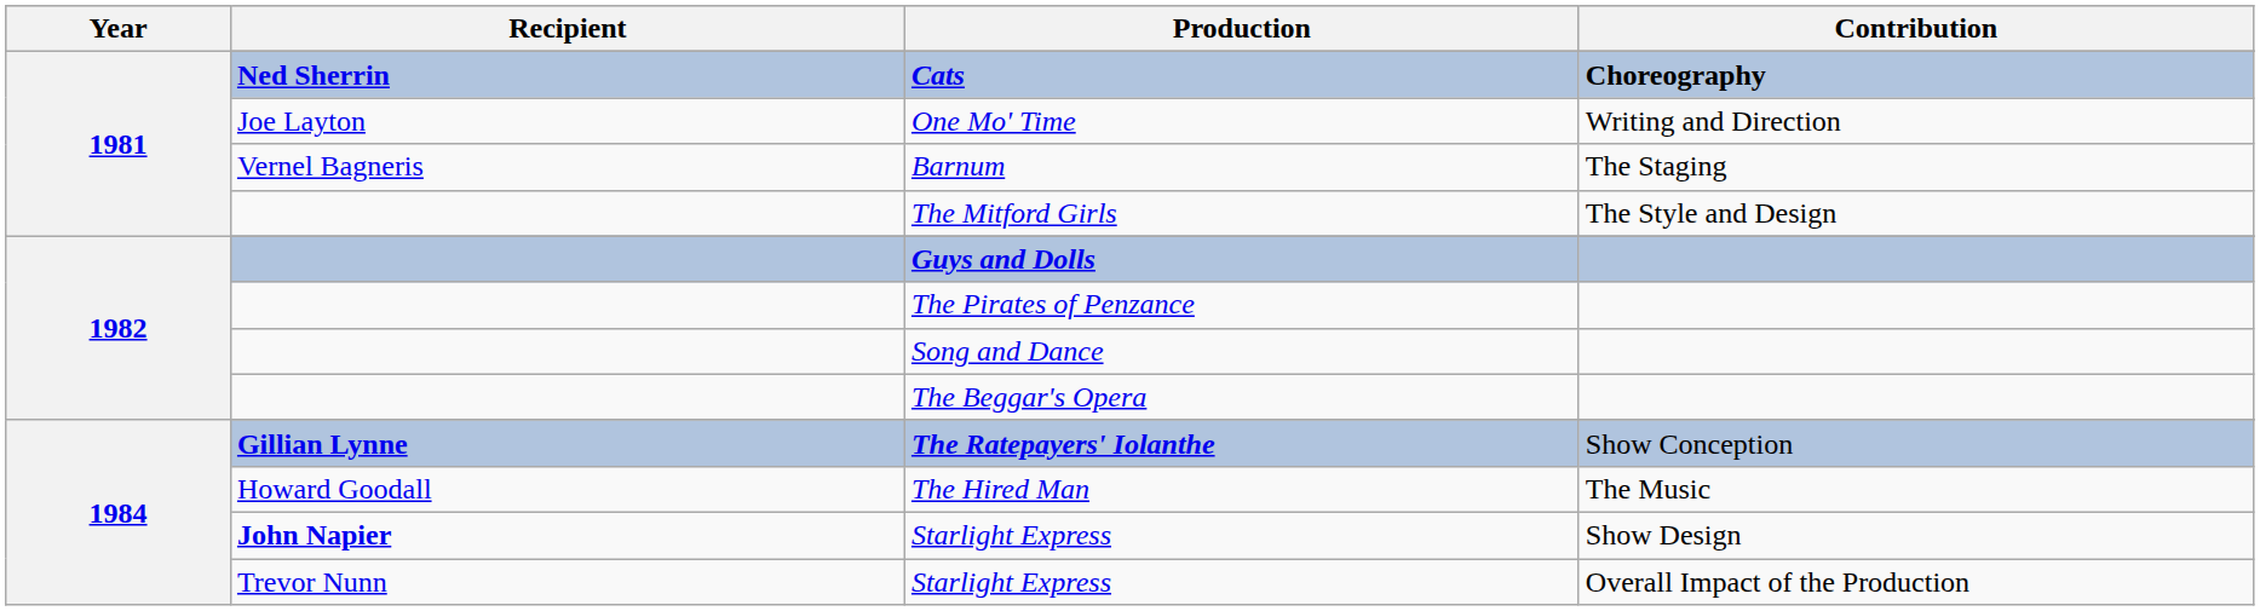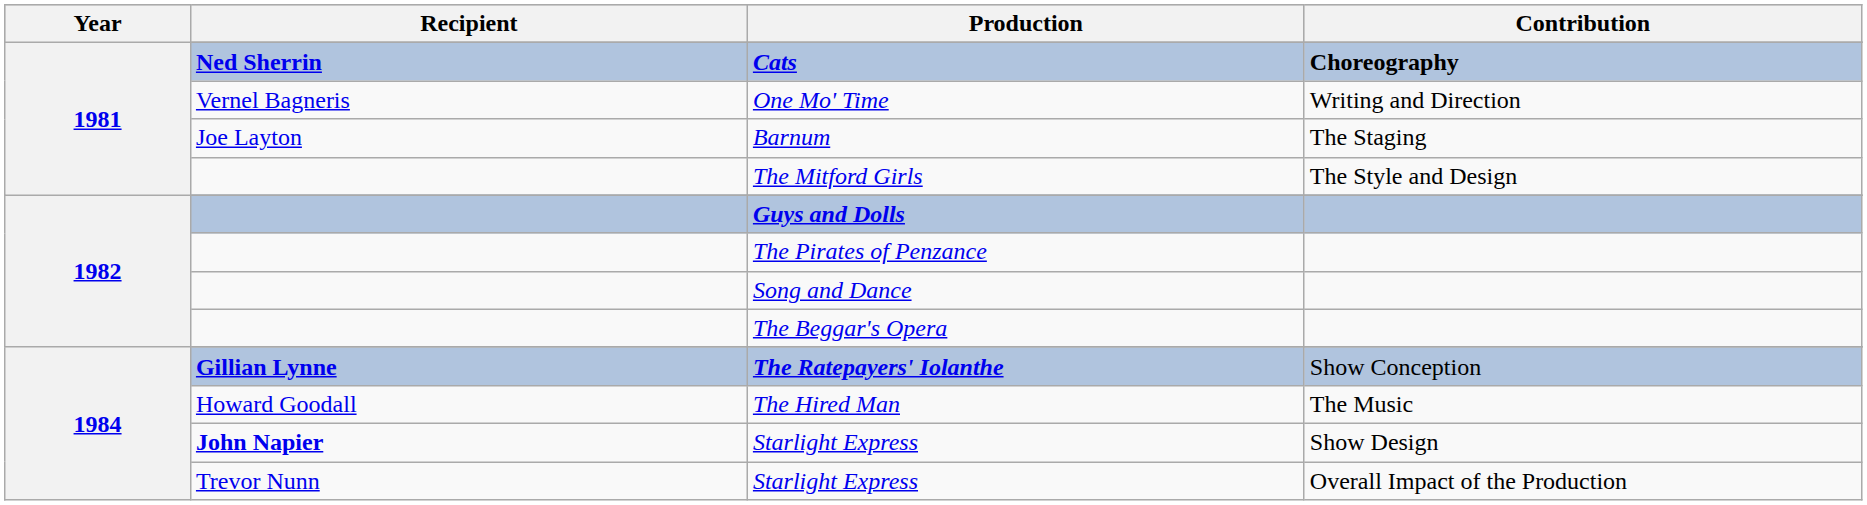One Mo' Time | Recipient: Joe Layton -> Vernel Bagneris
Barnum | Recipient: Vernel Bagneris -> Joe Layton
